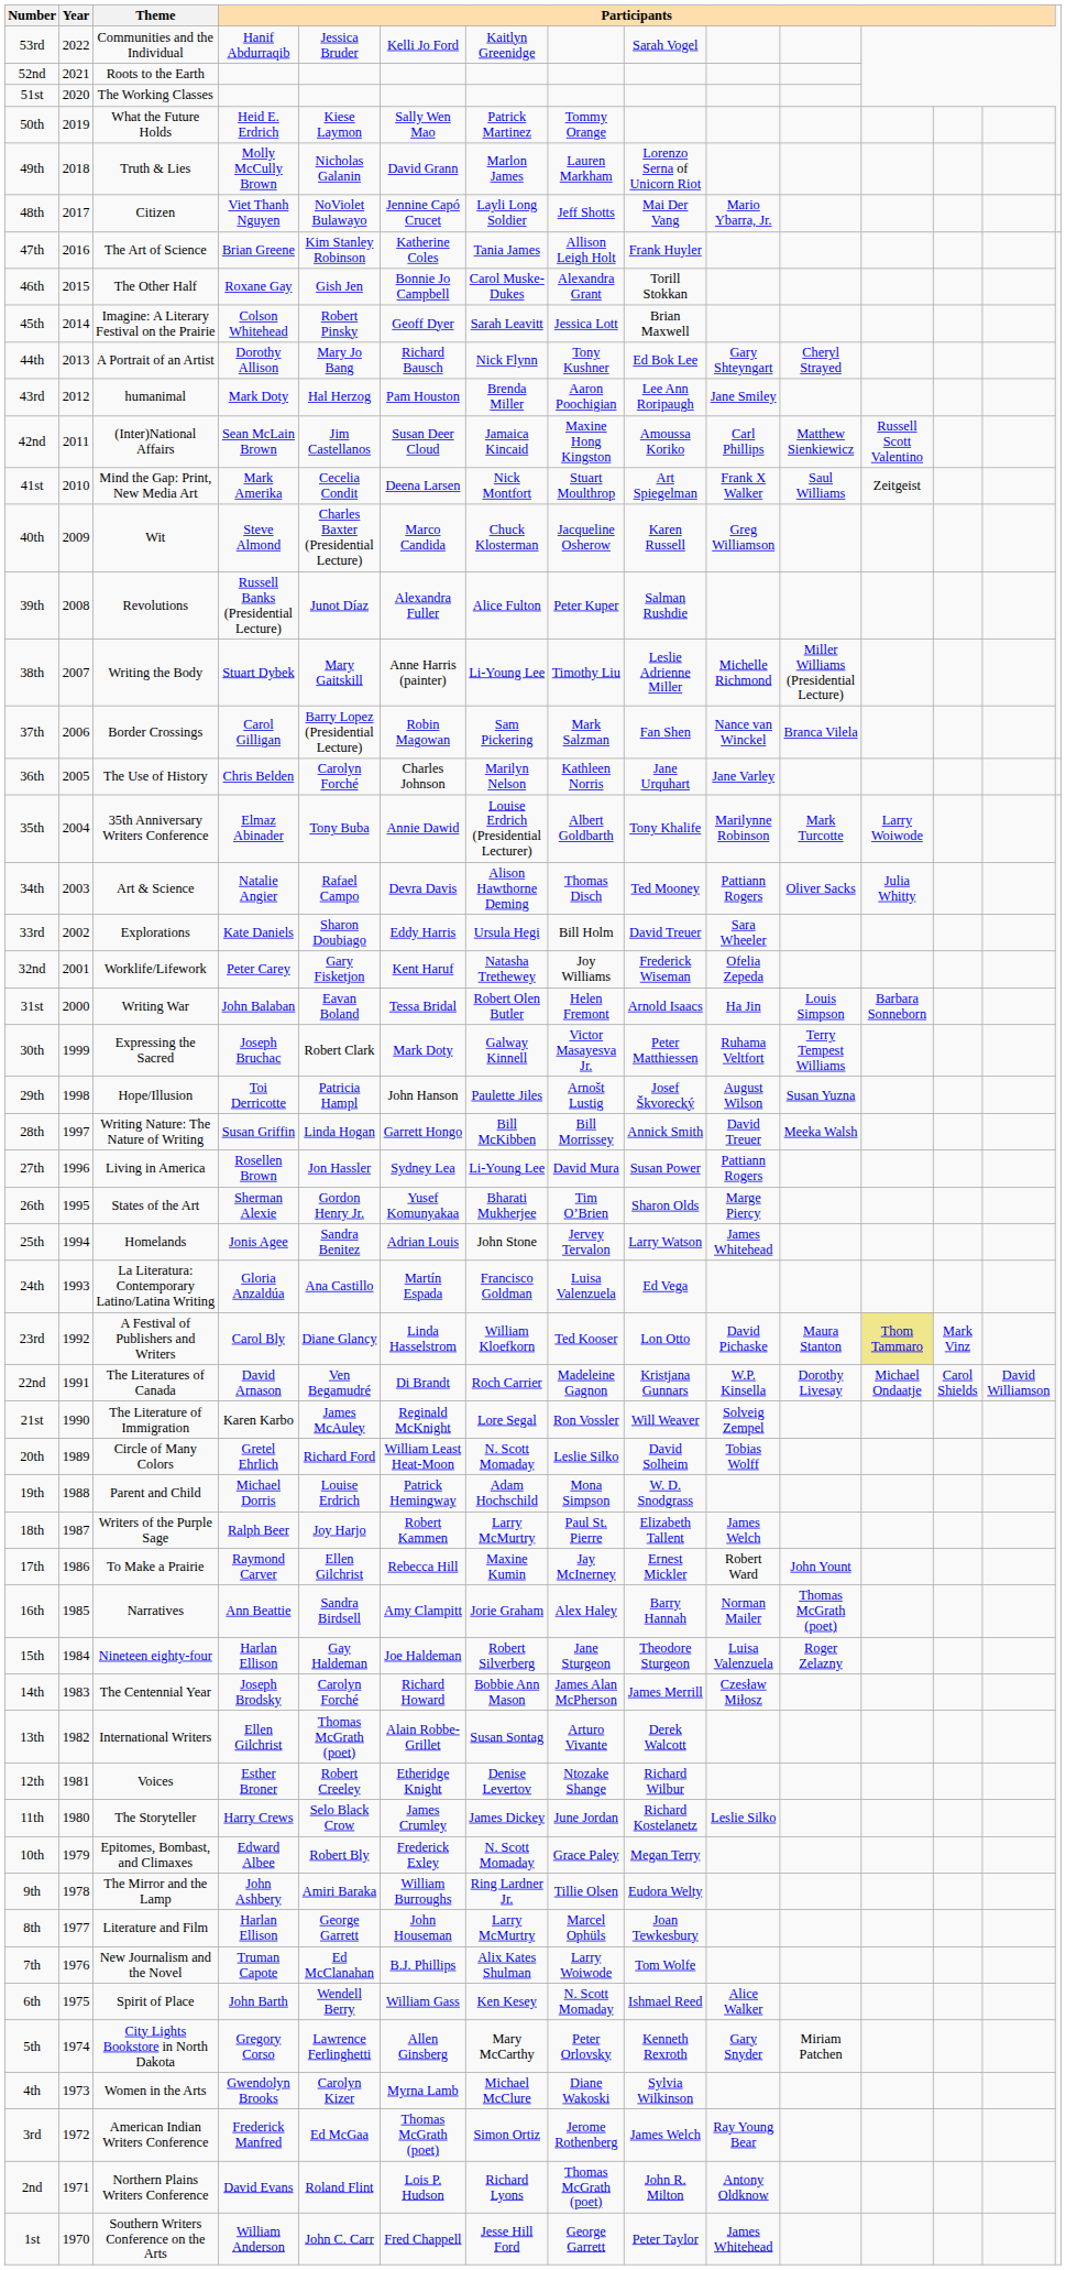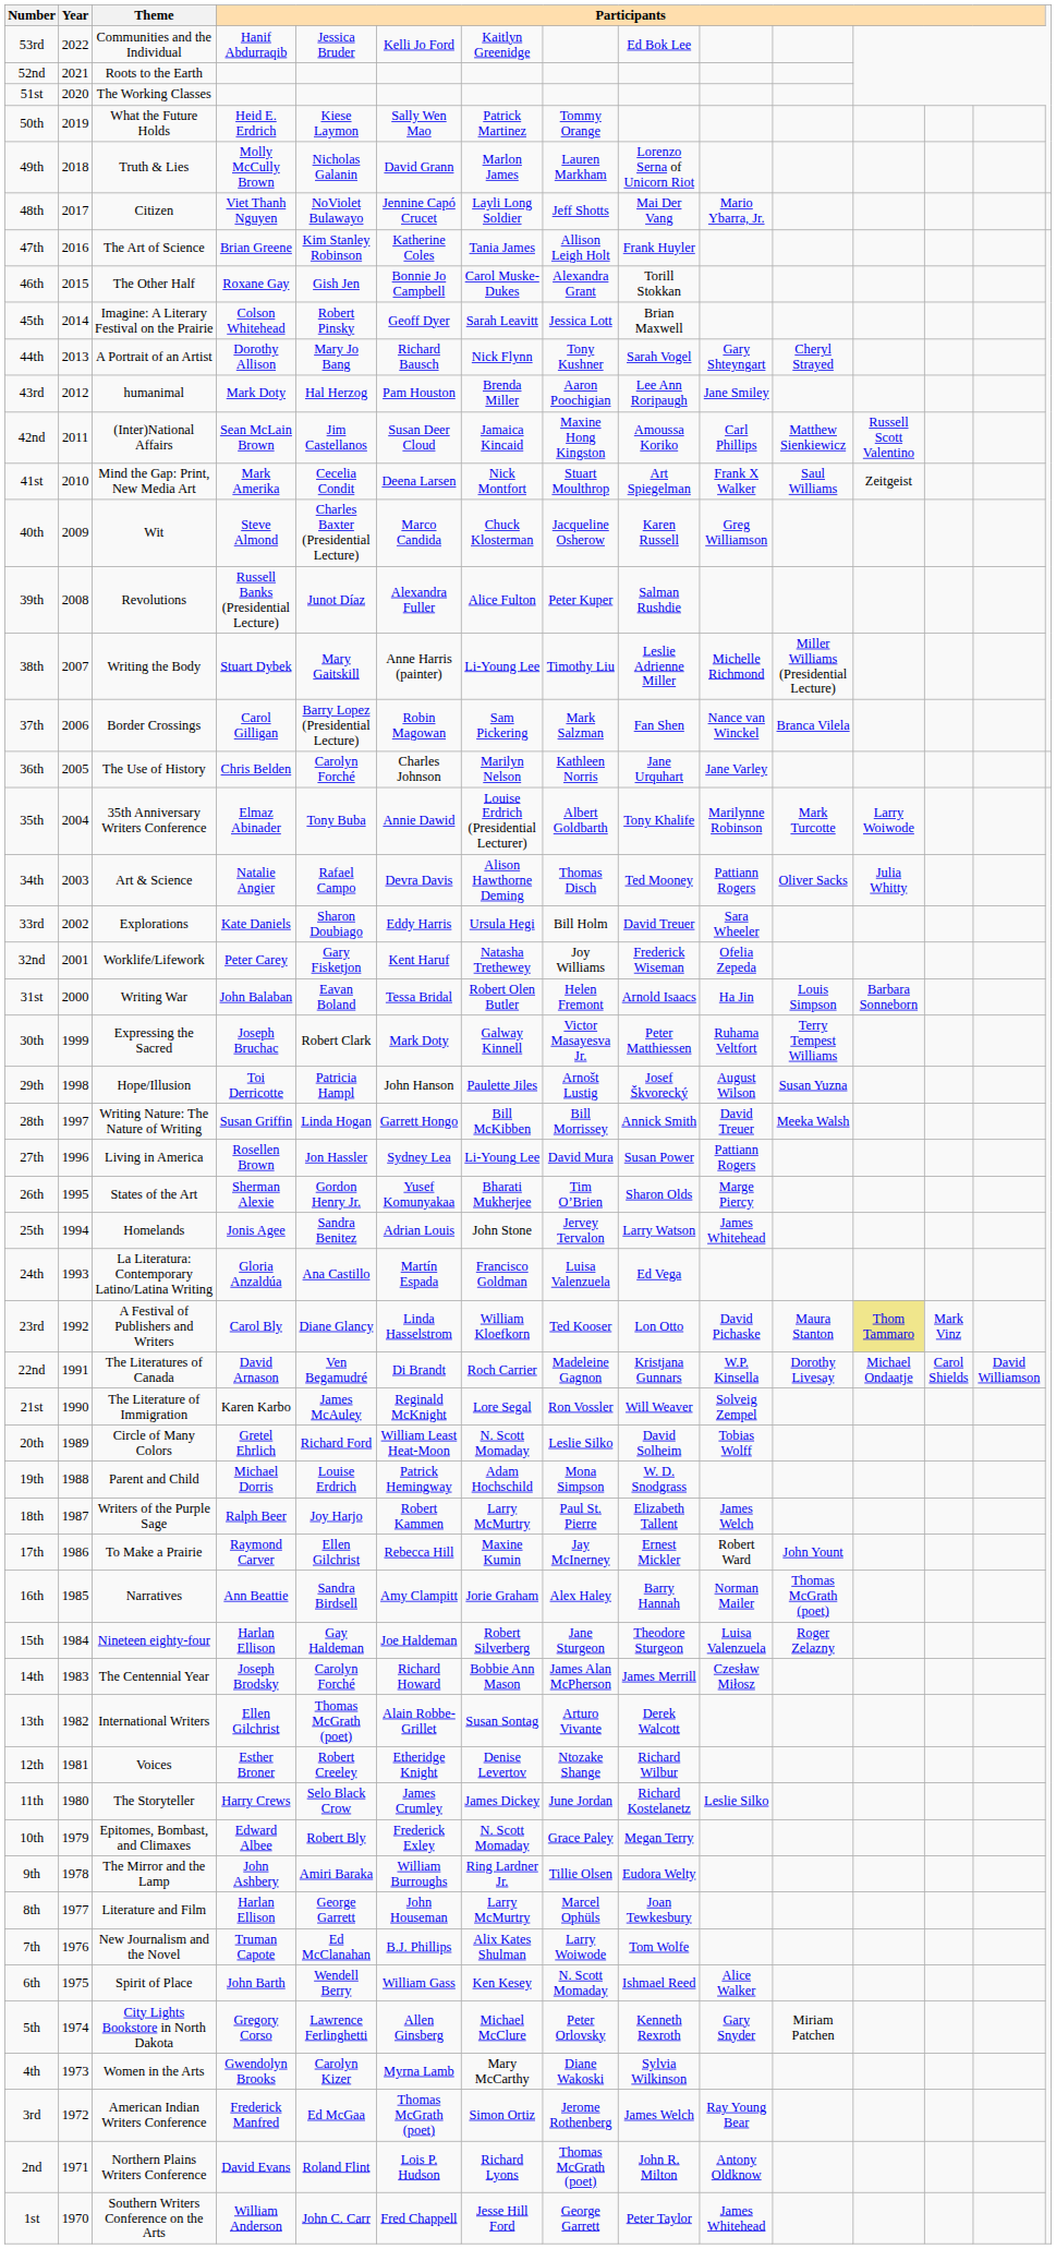53rd | column 9: Sarah Vogel -> Ed Bok Lee
44th | column 9: Ed Bok Lee -> Sarah Vogel
5th | column 7: Mary McCarthy -> Michael McClure
4th | column 7: Michael McClure -> Mary McCarthy
